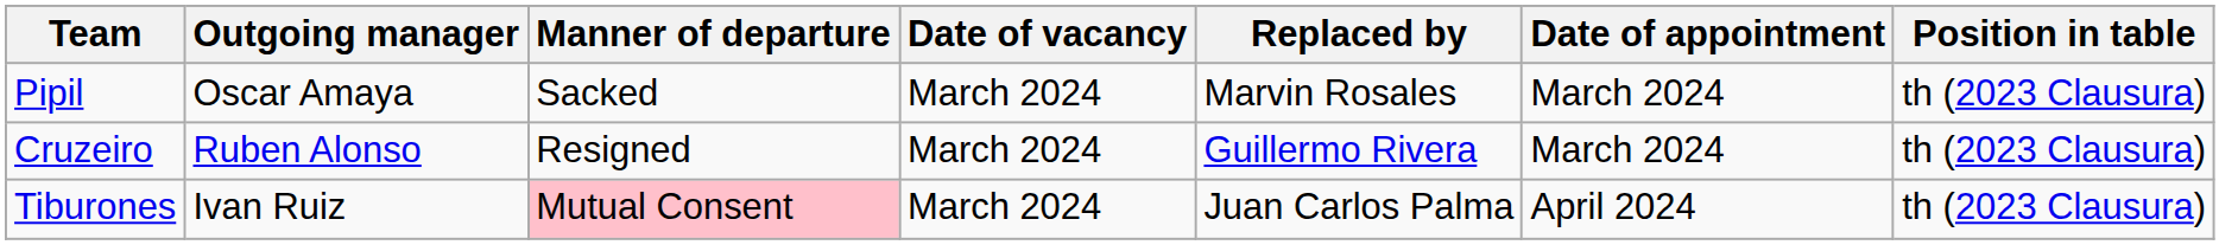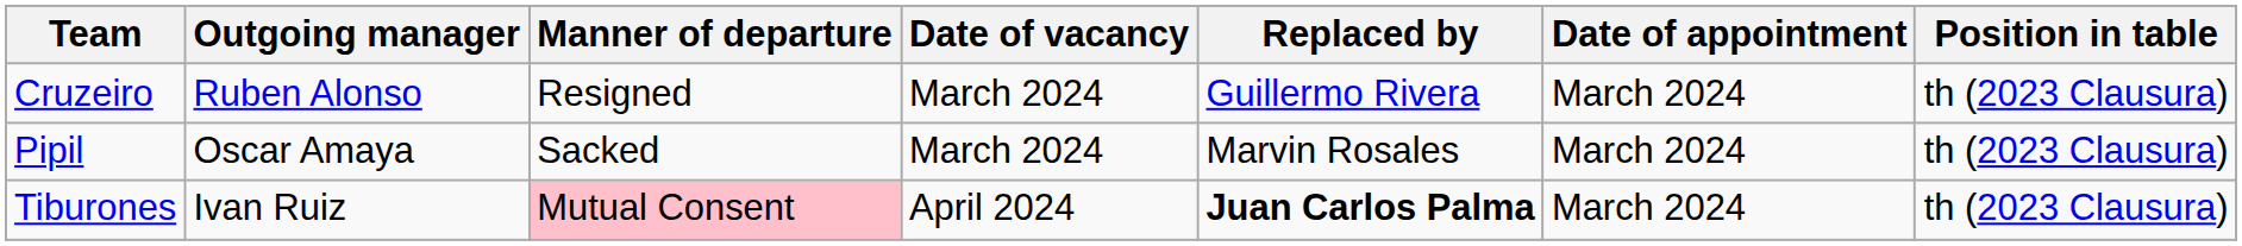rows swapped: Pipil <-> Cruzeiro
Tiburones | Date of vacancy: March 2024 -> April 2024
Tiburones | Replaced by: normal -> bold
Tiburones | Date of appointment: April 2024 -> March 2024
